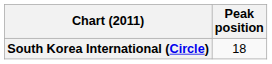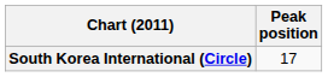South Korea International (Circle) | Peak position: 18 -> 17
